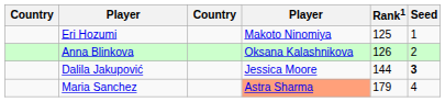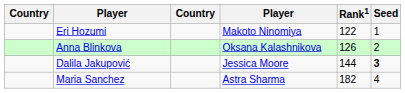Eri Hozumi | Rank1: 125 -> 122
Maria Sanchez | column 4: lightsalmon background -> no background
Maria Sanchez | Rank1: 179 -> 182
